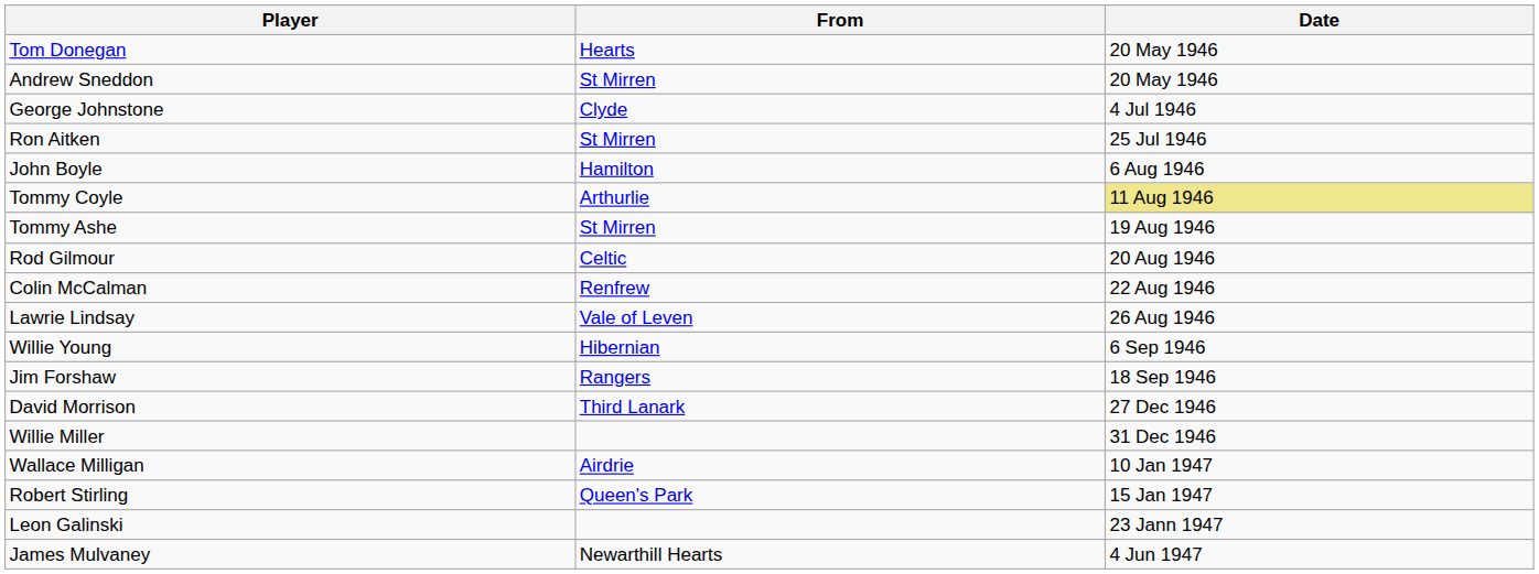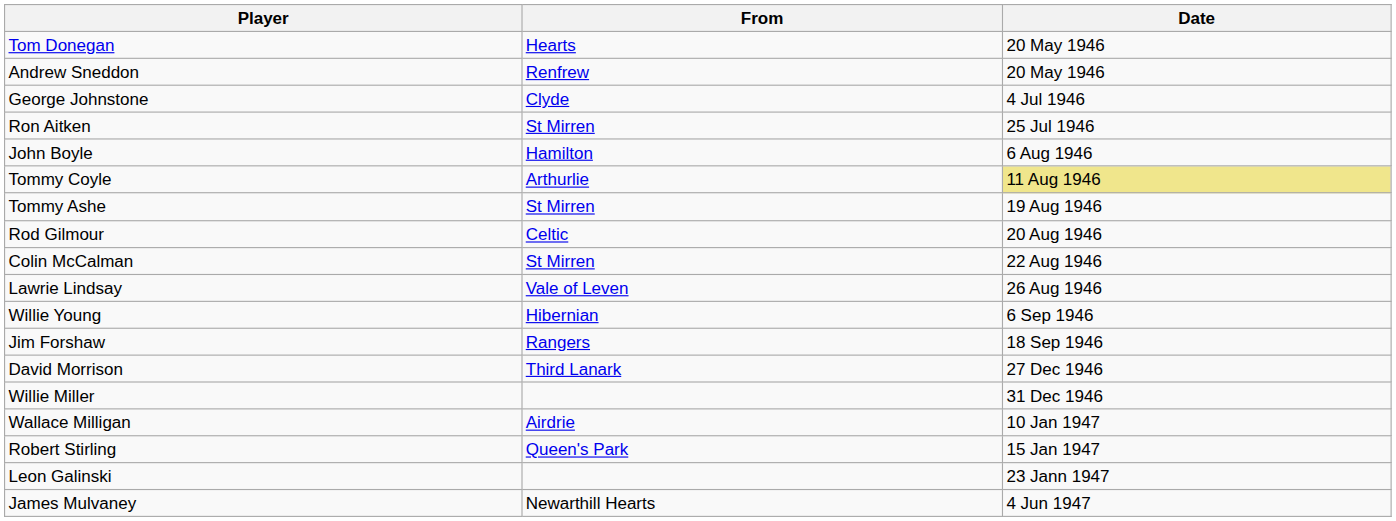Andrew Sneddon | From: St Mirren -> Renfrew
Colin McCalman | From: Renfrew -> St Mirren
